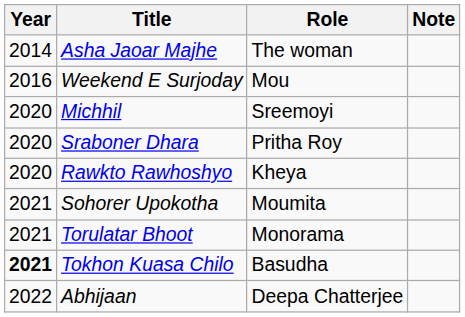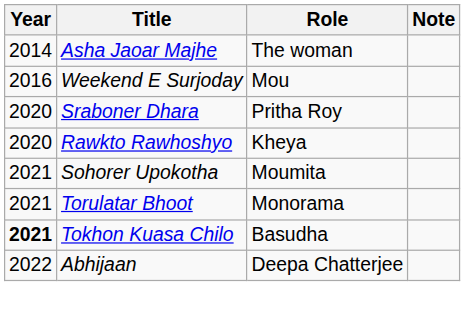- row: 2020 | Michhil | Sreemoyi
